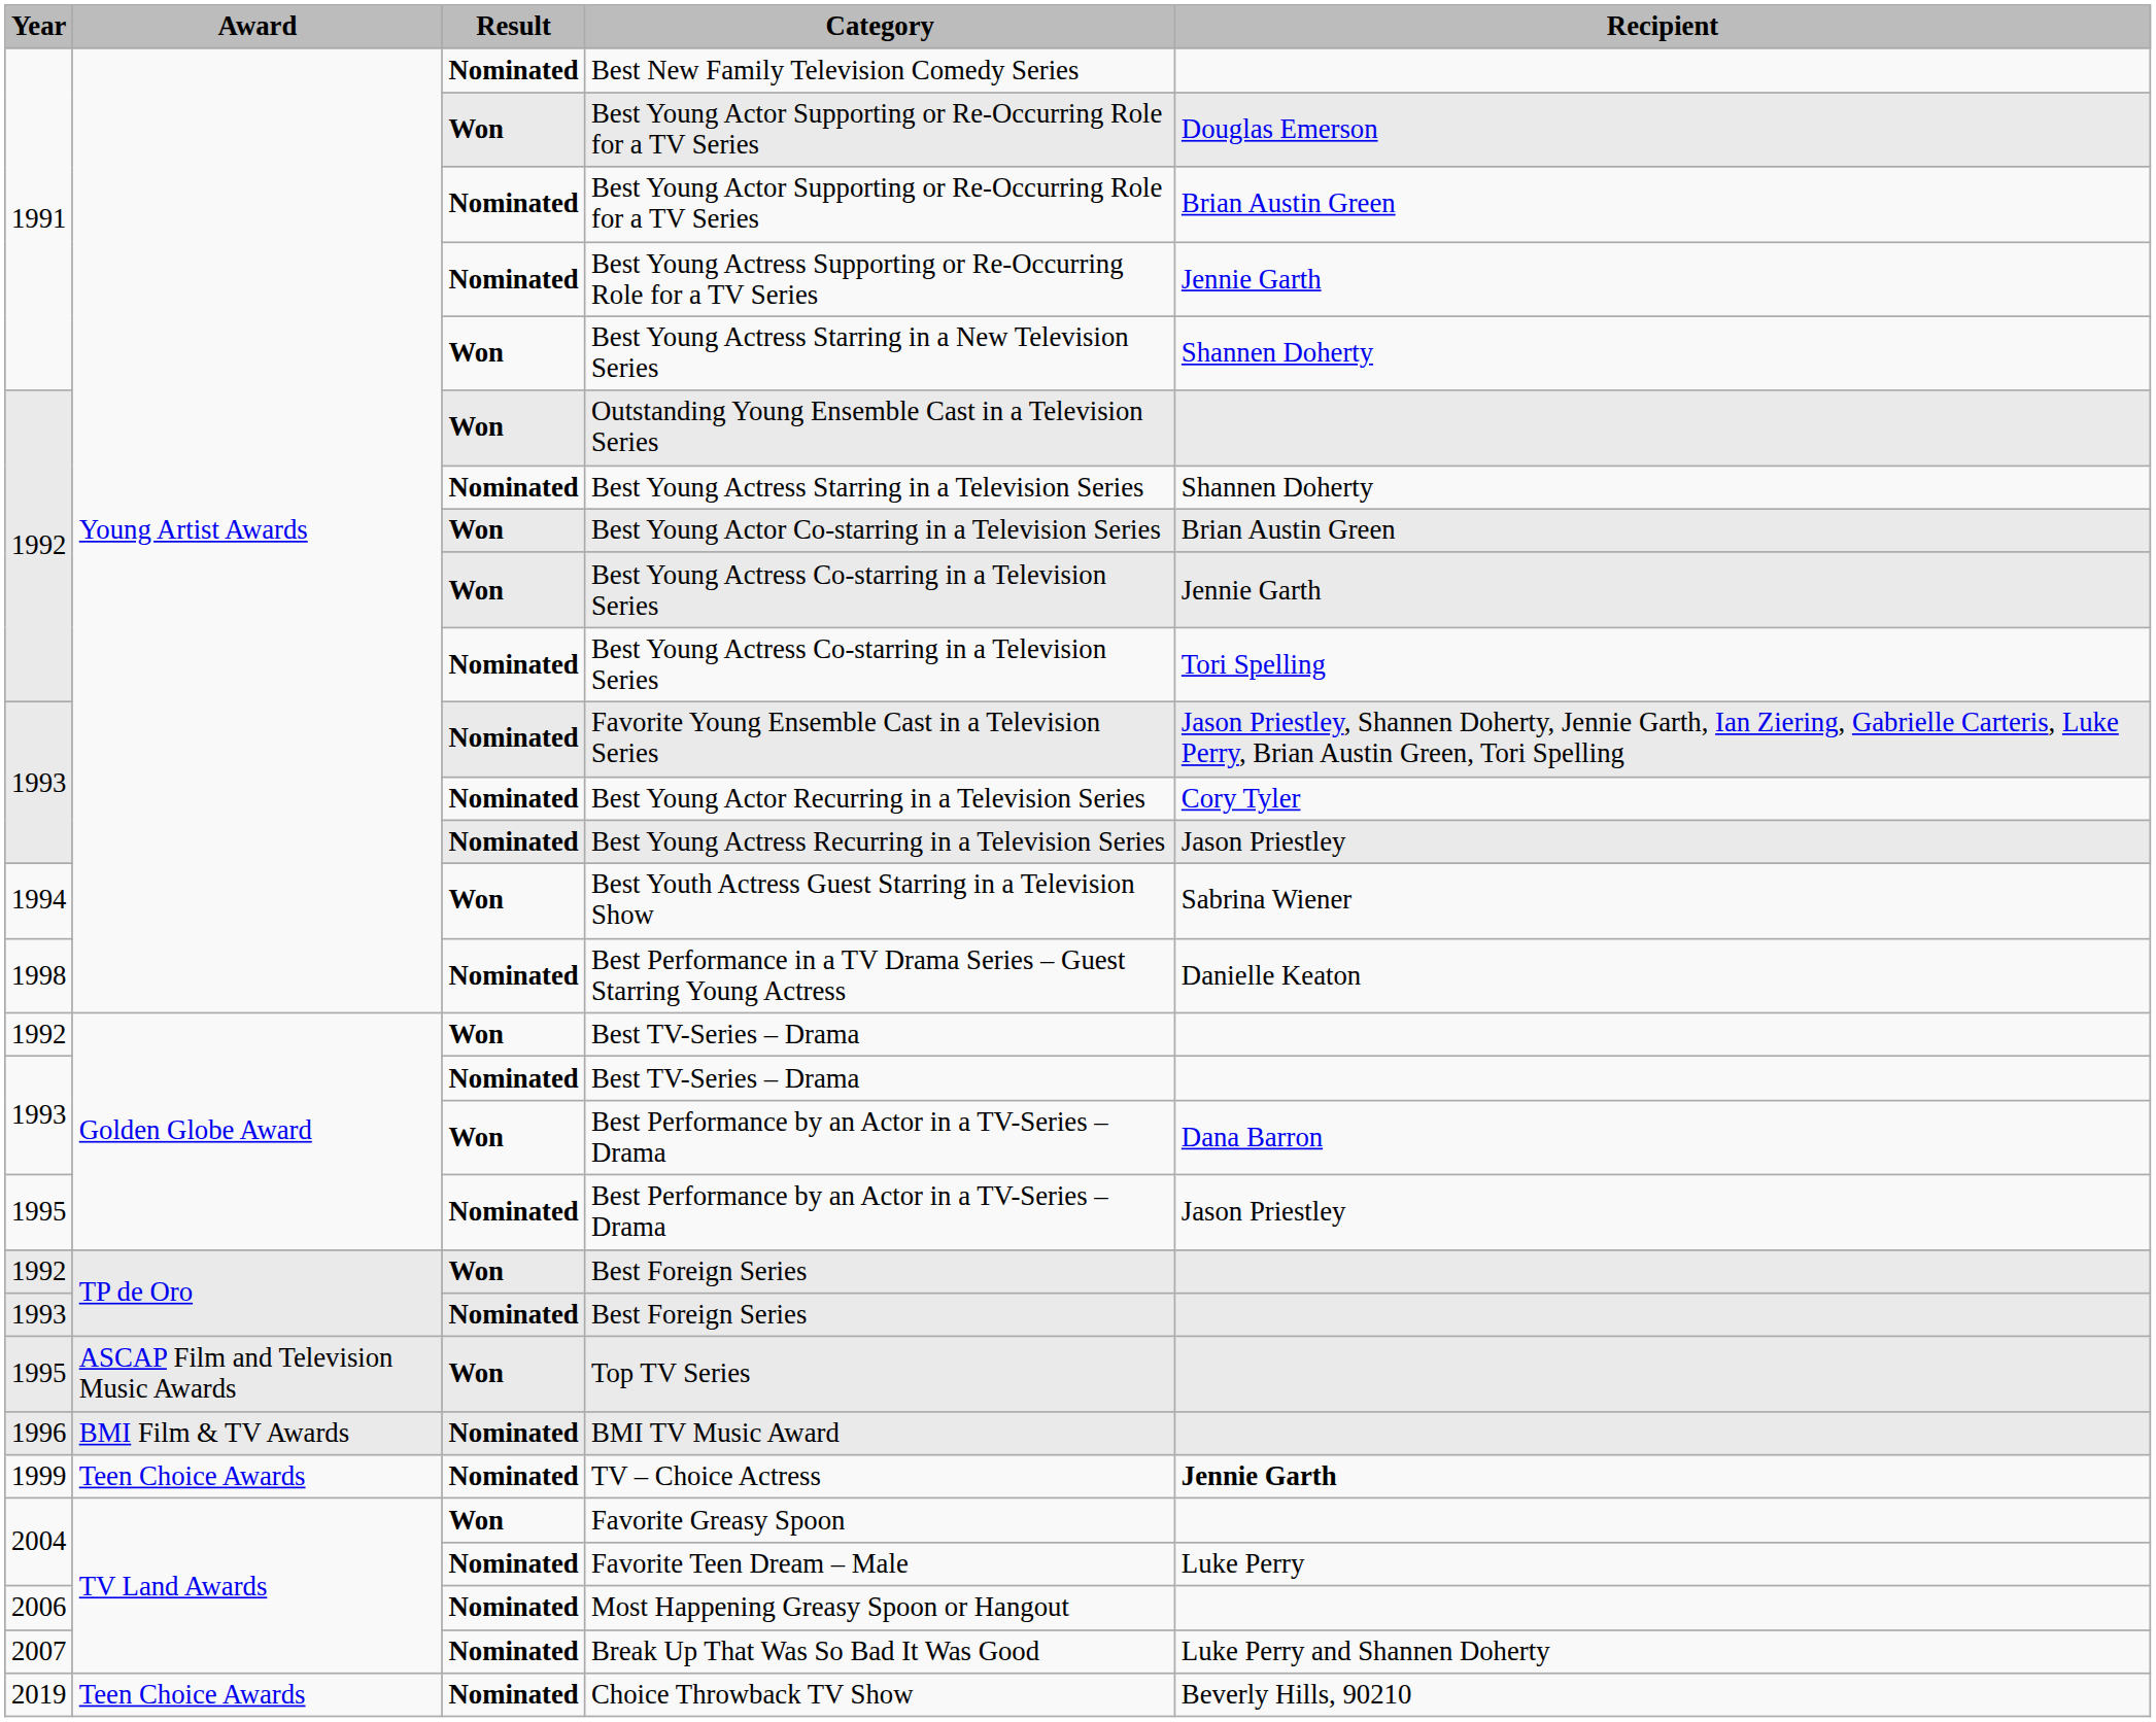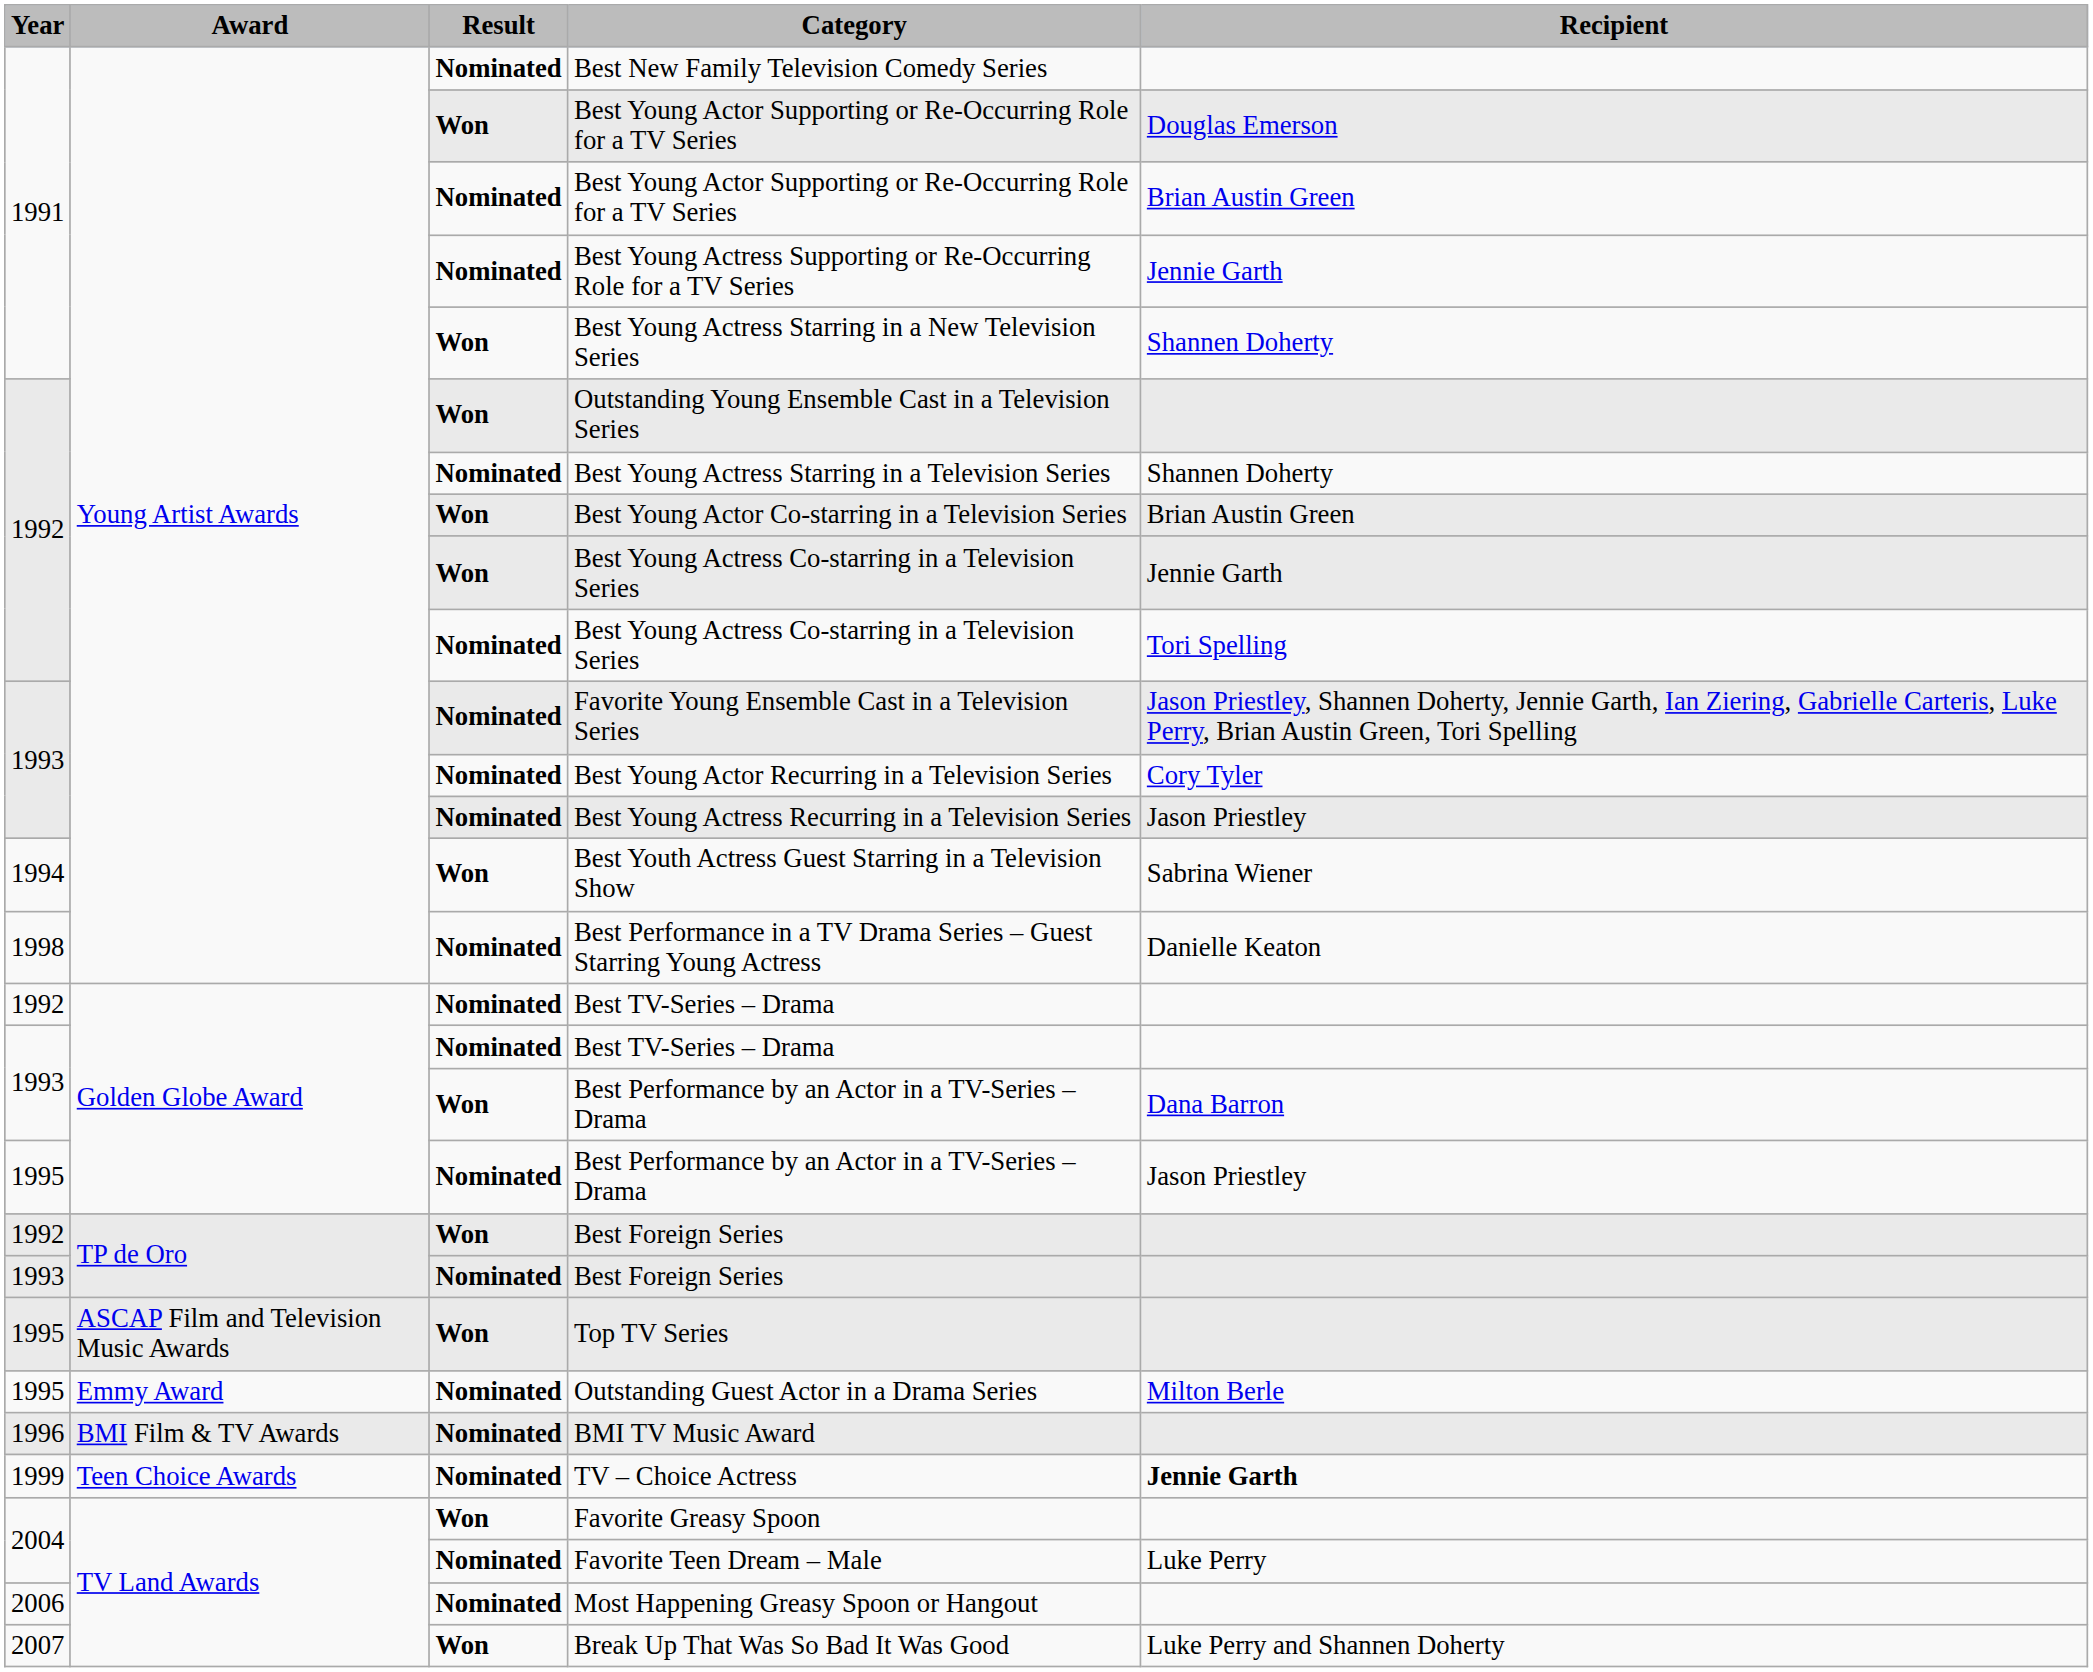1992 / Best TV-Series – Drama | Result: Won -> Nominated
+ row: 1995 | Emmy Award | Nominated | Outstanding Guest Actor in a Drama Series | Milton Berle
Break Up That Was So Bad It Was Good | Result: Nominated -> Won
- row: 2019 | Teen Choice Awards | Nominated | Choice Throwback TV Show | Beverly Hills, 90210
